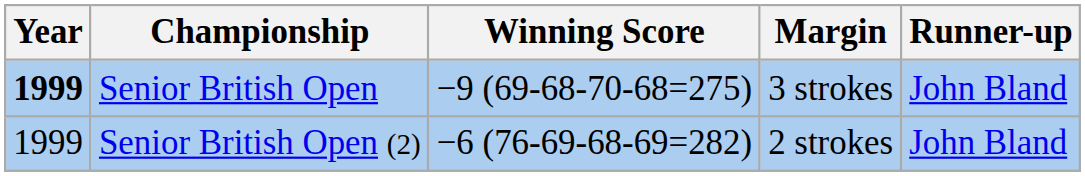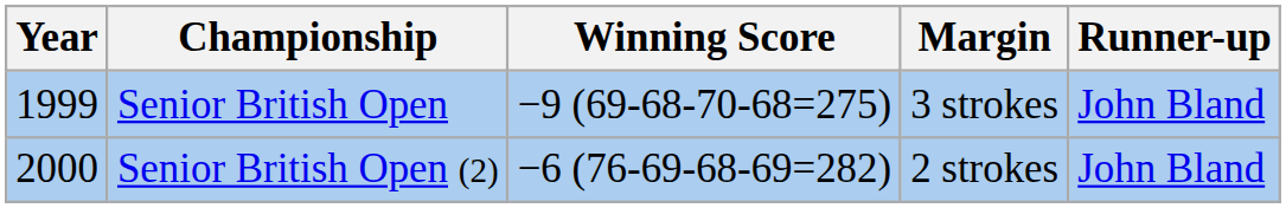Senior British Open | Year: bold -> normal
Senior British Open (2) | Year: 1999 -> 2000
